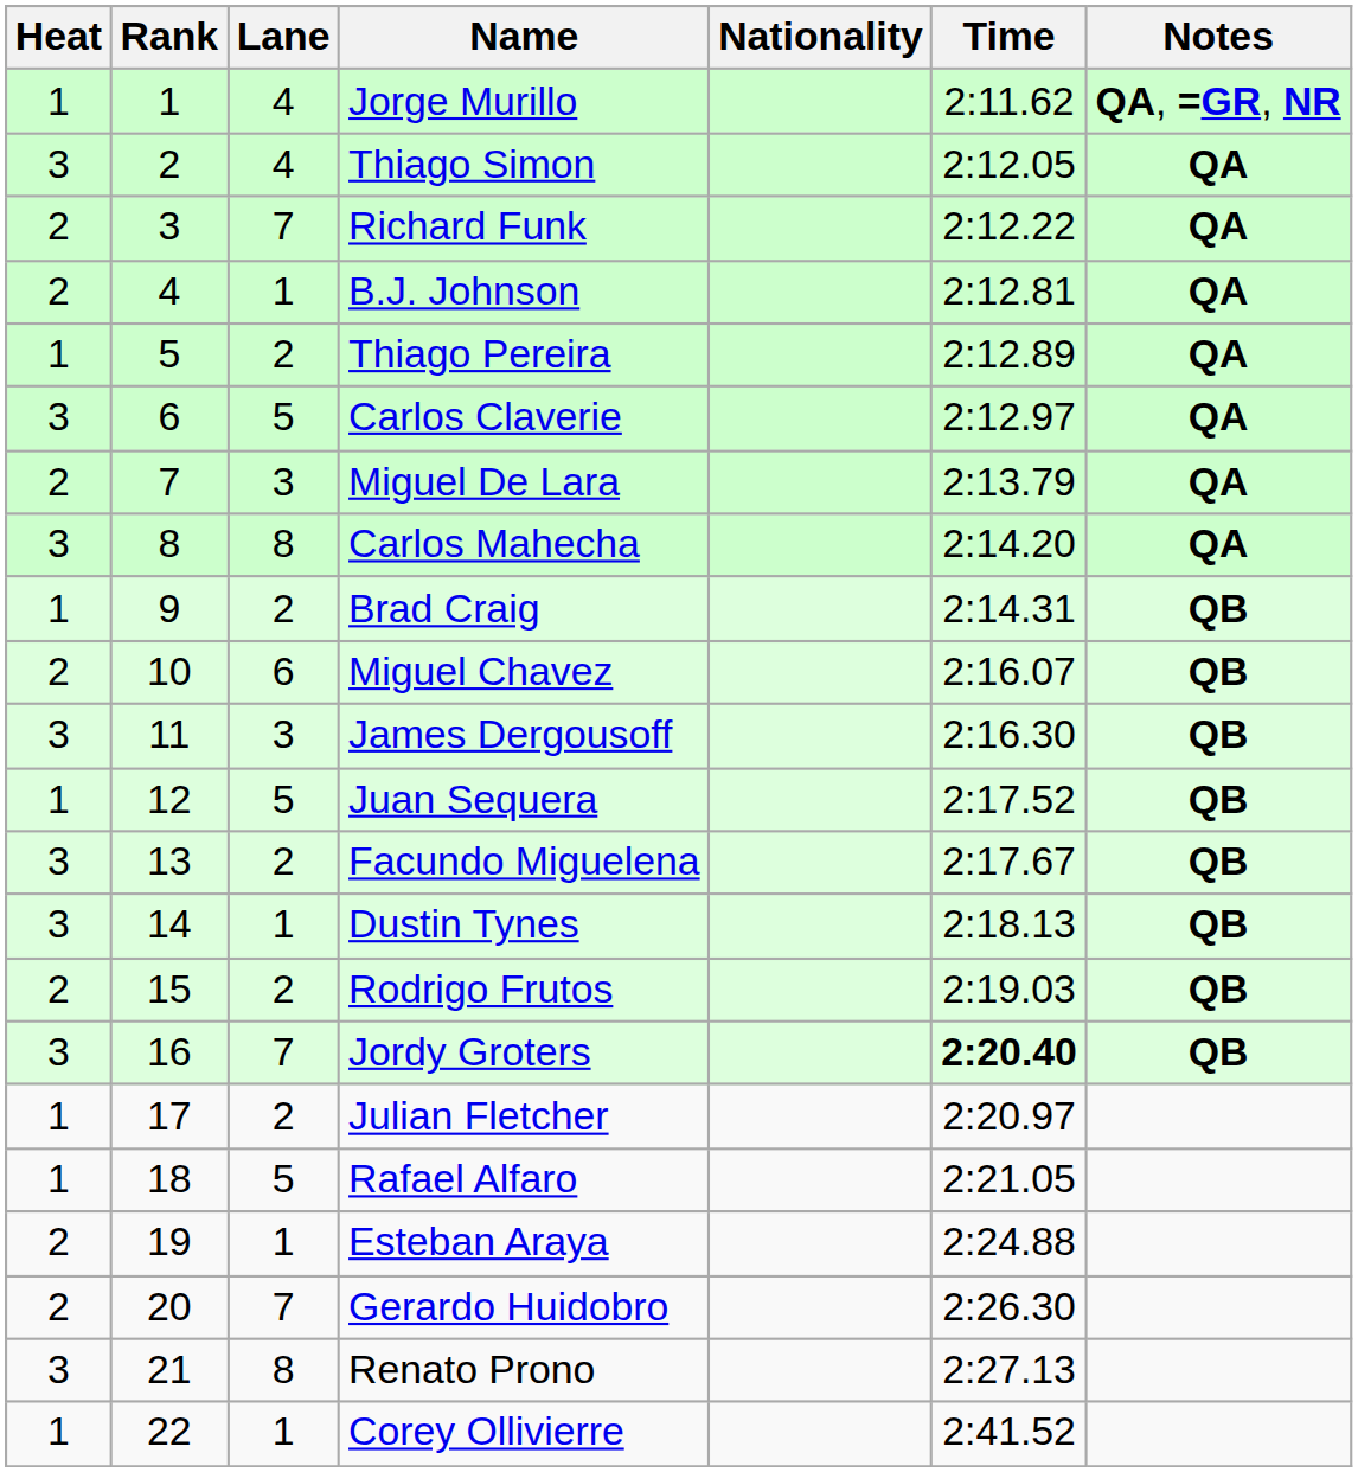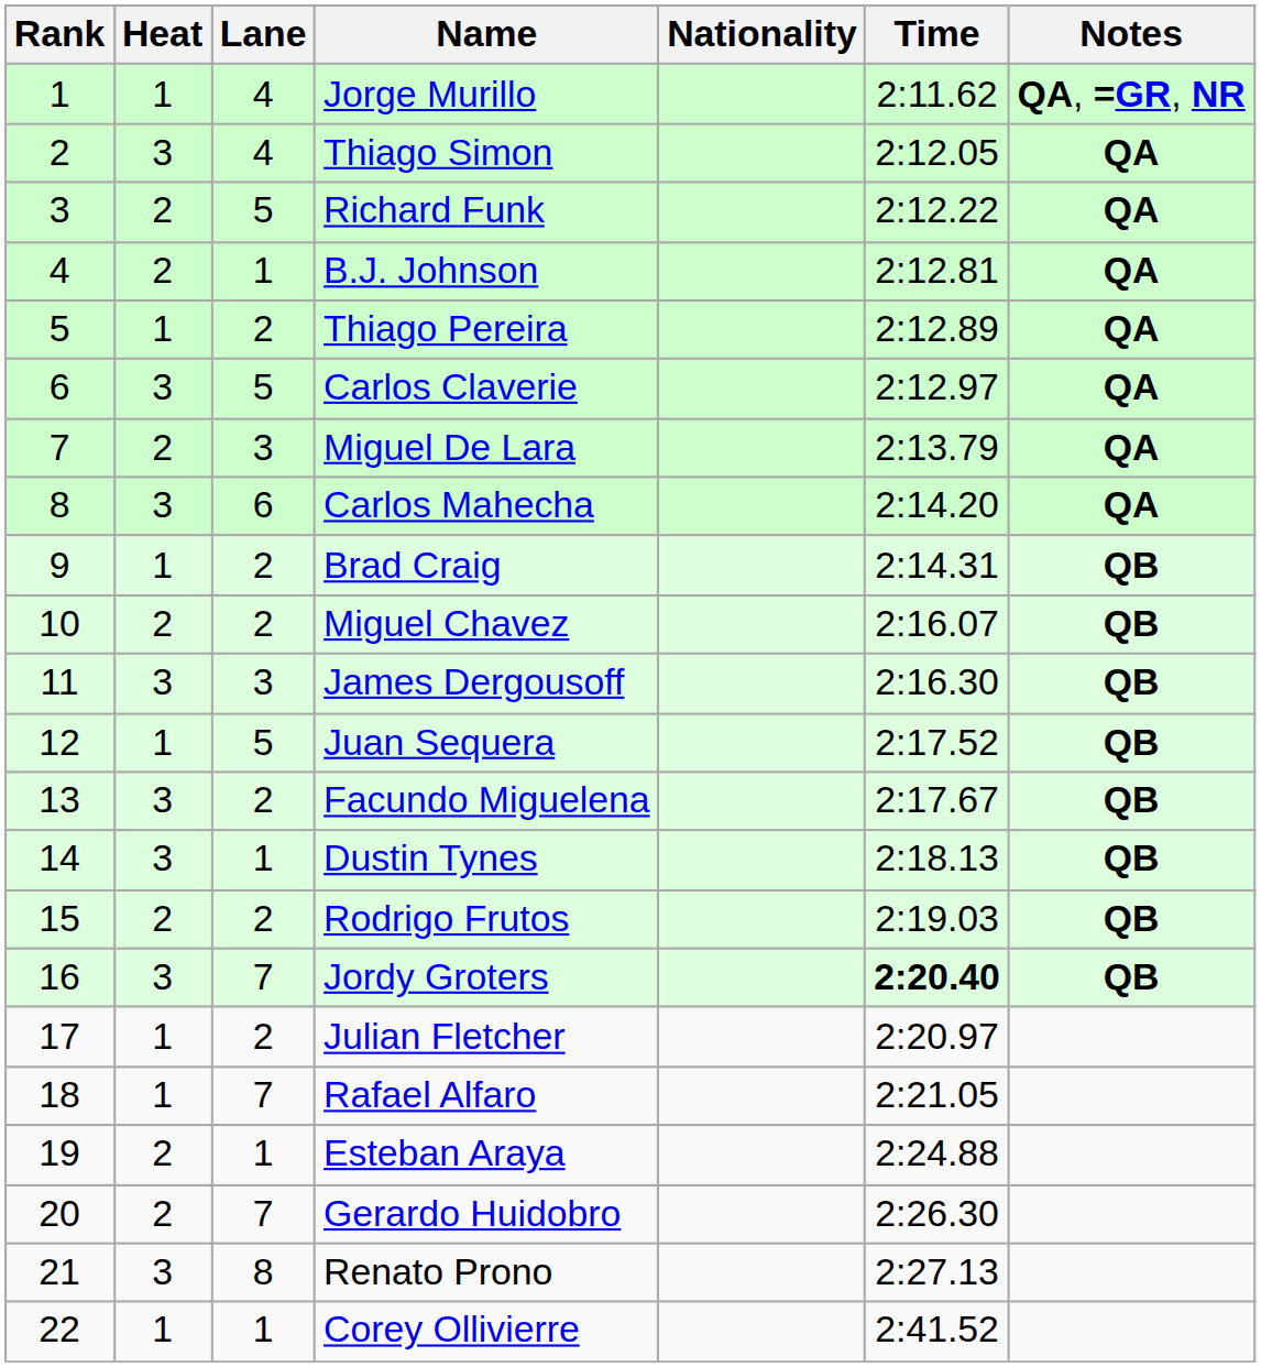columns swapped: Rank <-> Heat
Richard Funk | Lane: 7 -> 5
Carlos Mahecha | Lane: 8 -> 6
Miguel Chavez | Lane: 6 -> 2
Rafael Alfaro | Lane: 5 -> 7
